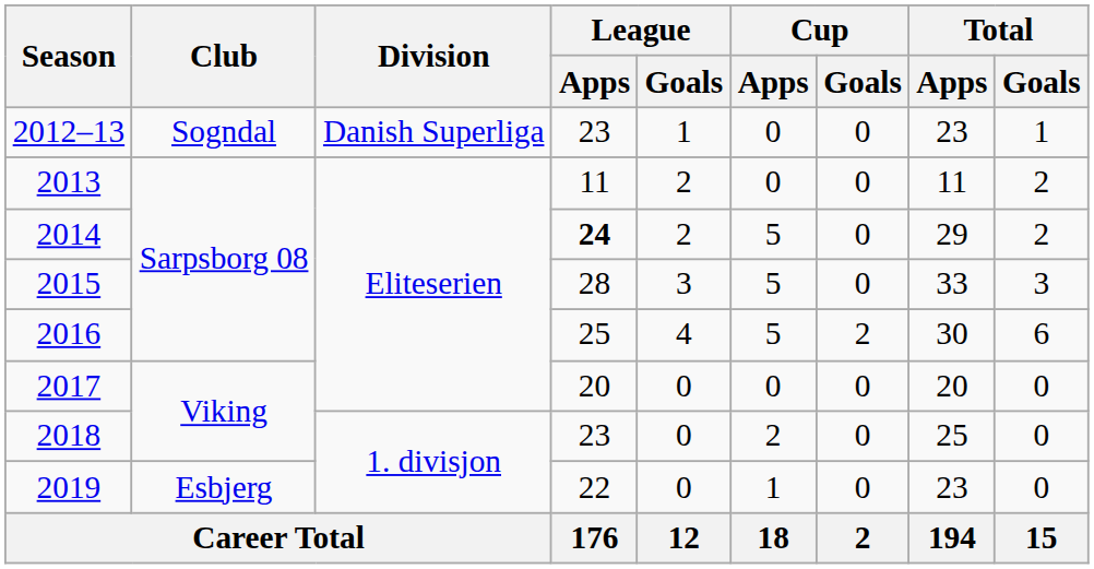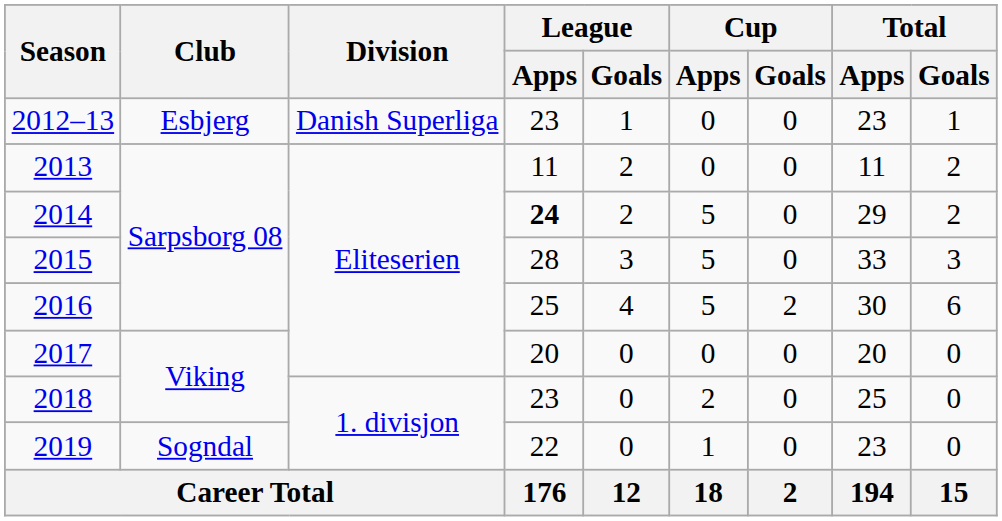2012–13 | Club: Sogndal -> Esbjerg
2019 | Club: Esbjerg -> Sogndal
